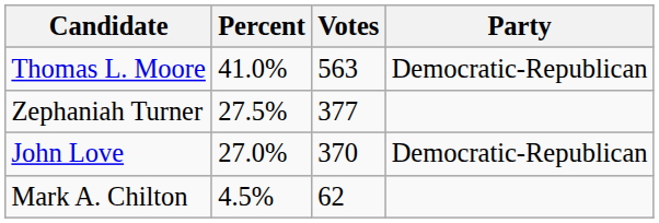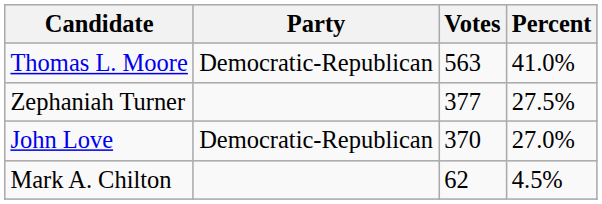columns swapped: Party <-> Percent
